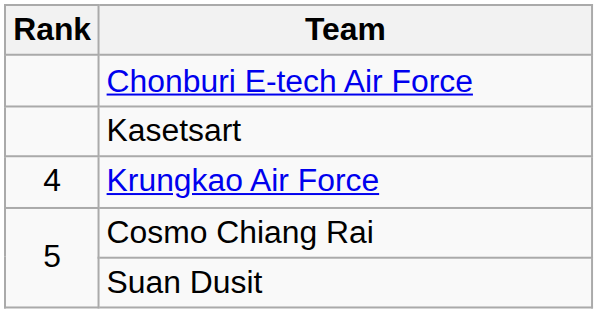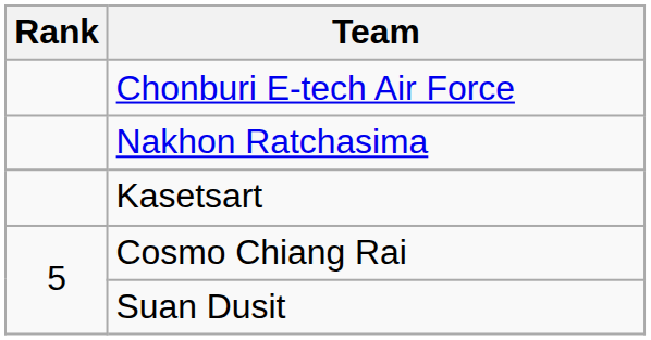+ row: Nakhon Ratchasima
- row: 4 | Krungkao Air Force
